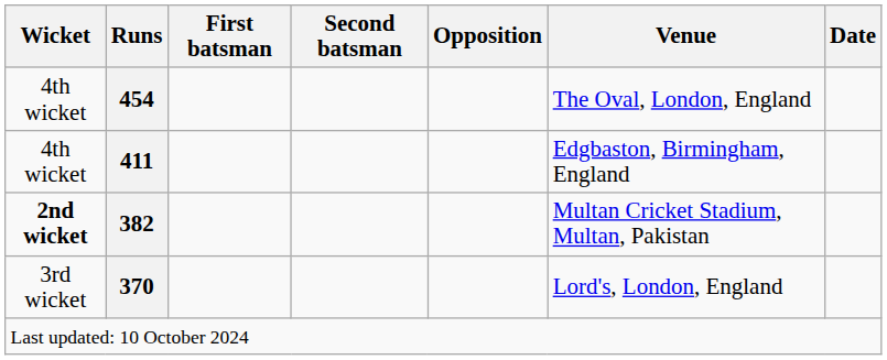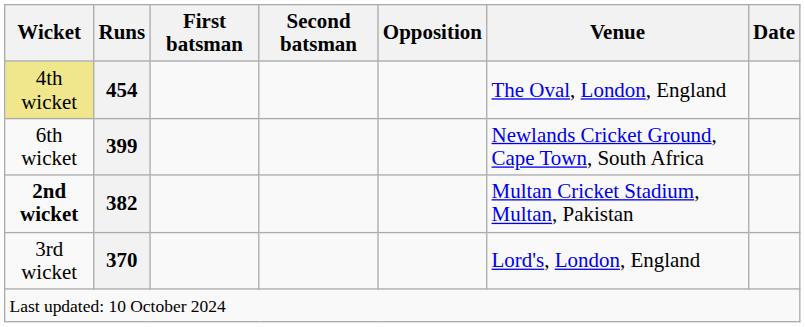454 | Wicket: no background -> khaki background
- row: 4th wicket | 411 | Edgbaston, Birmingham, England
+ row: 6th wicket | 399 | Newlands Cricket Ground, Cape Town, South Africa
